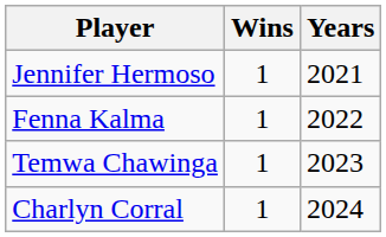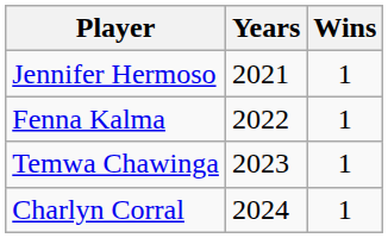columns swapped: Wins <-> Years
